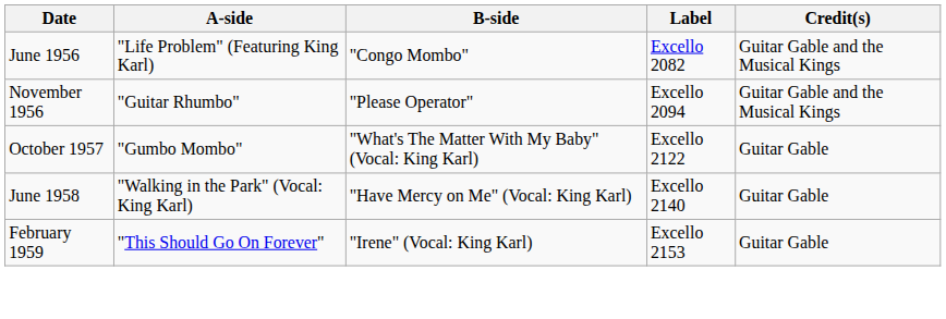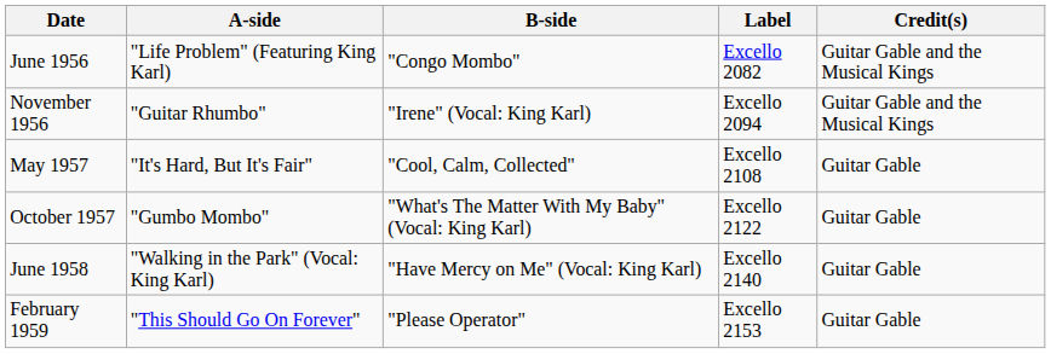November 1956 | B-side: "Please Operator" -> "Irene" (Vocal: King Karl)
+ row: May 1957 | "It's Hard, But It's Fair" | "Cool, Calm, Collected" | Excello 2108 | Guitar Gable
February 1959 | B-side: "Irene" (Vocal: King Karl) -> "Please Operator"
